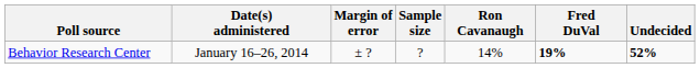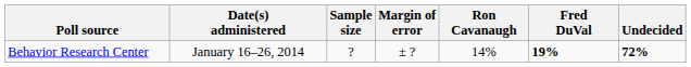columns swapped: Sample size <-> Margin of error
Behavior Research Center | Undecided: 52% -> 72%
